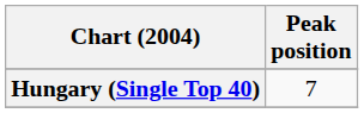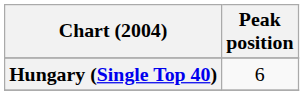Hungary (Single Top 40) | Peak position: 7 -> 6
